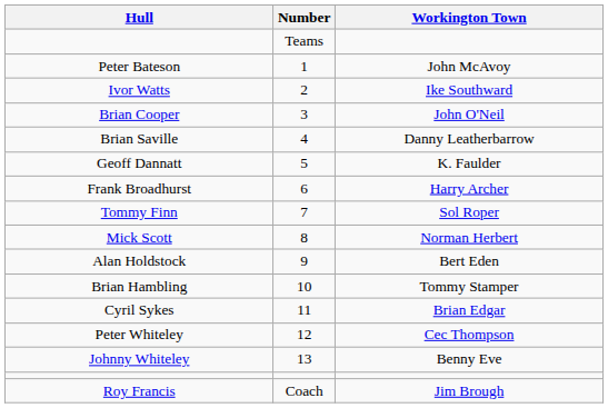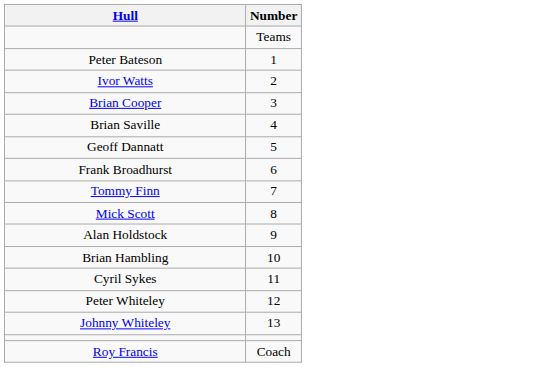- column: Workington Town | John McAvoy | Ike Southward | John O'Neil | Danny Leatherbarrow | K. Faulder | Harry Archer | Sol Roper | Norman Herbert | Bert Eden | Tommy Stamper | Brian Edgar | Cec Thompson | Benny Eve | Jim Brough
